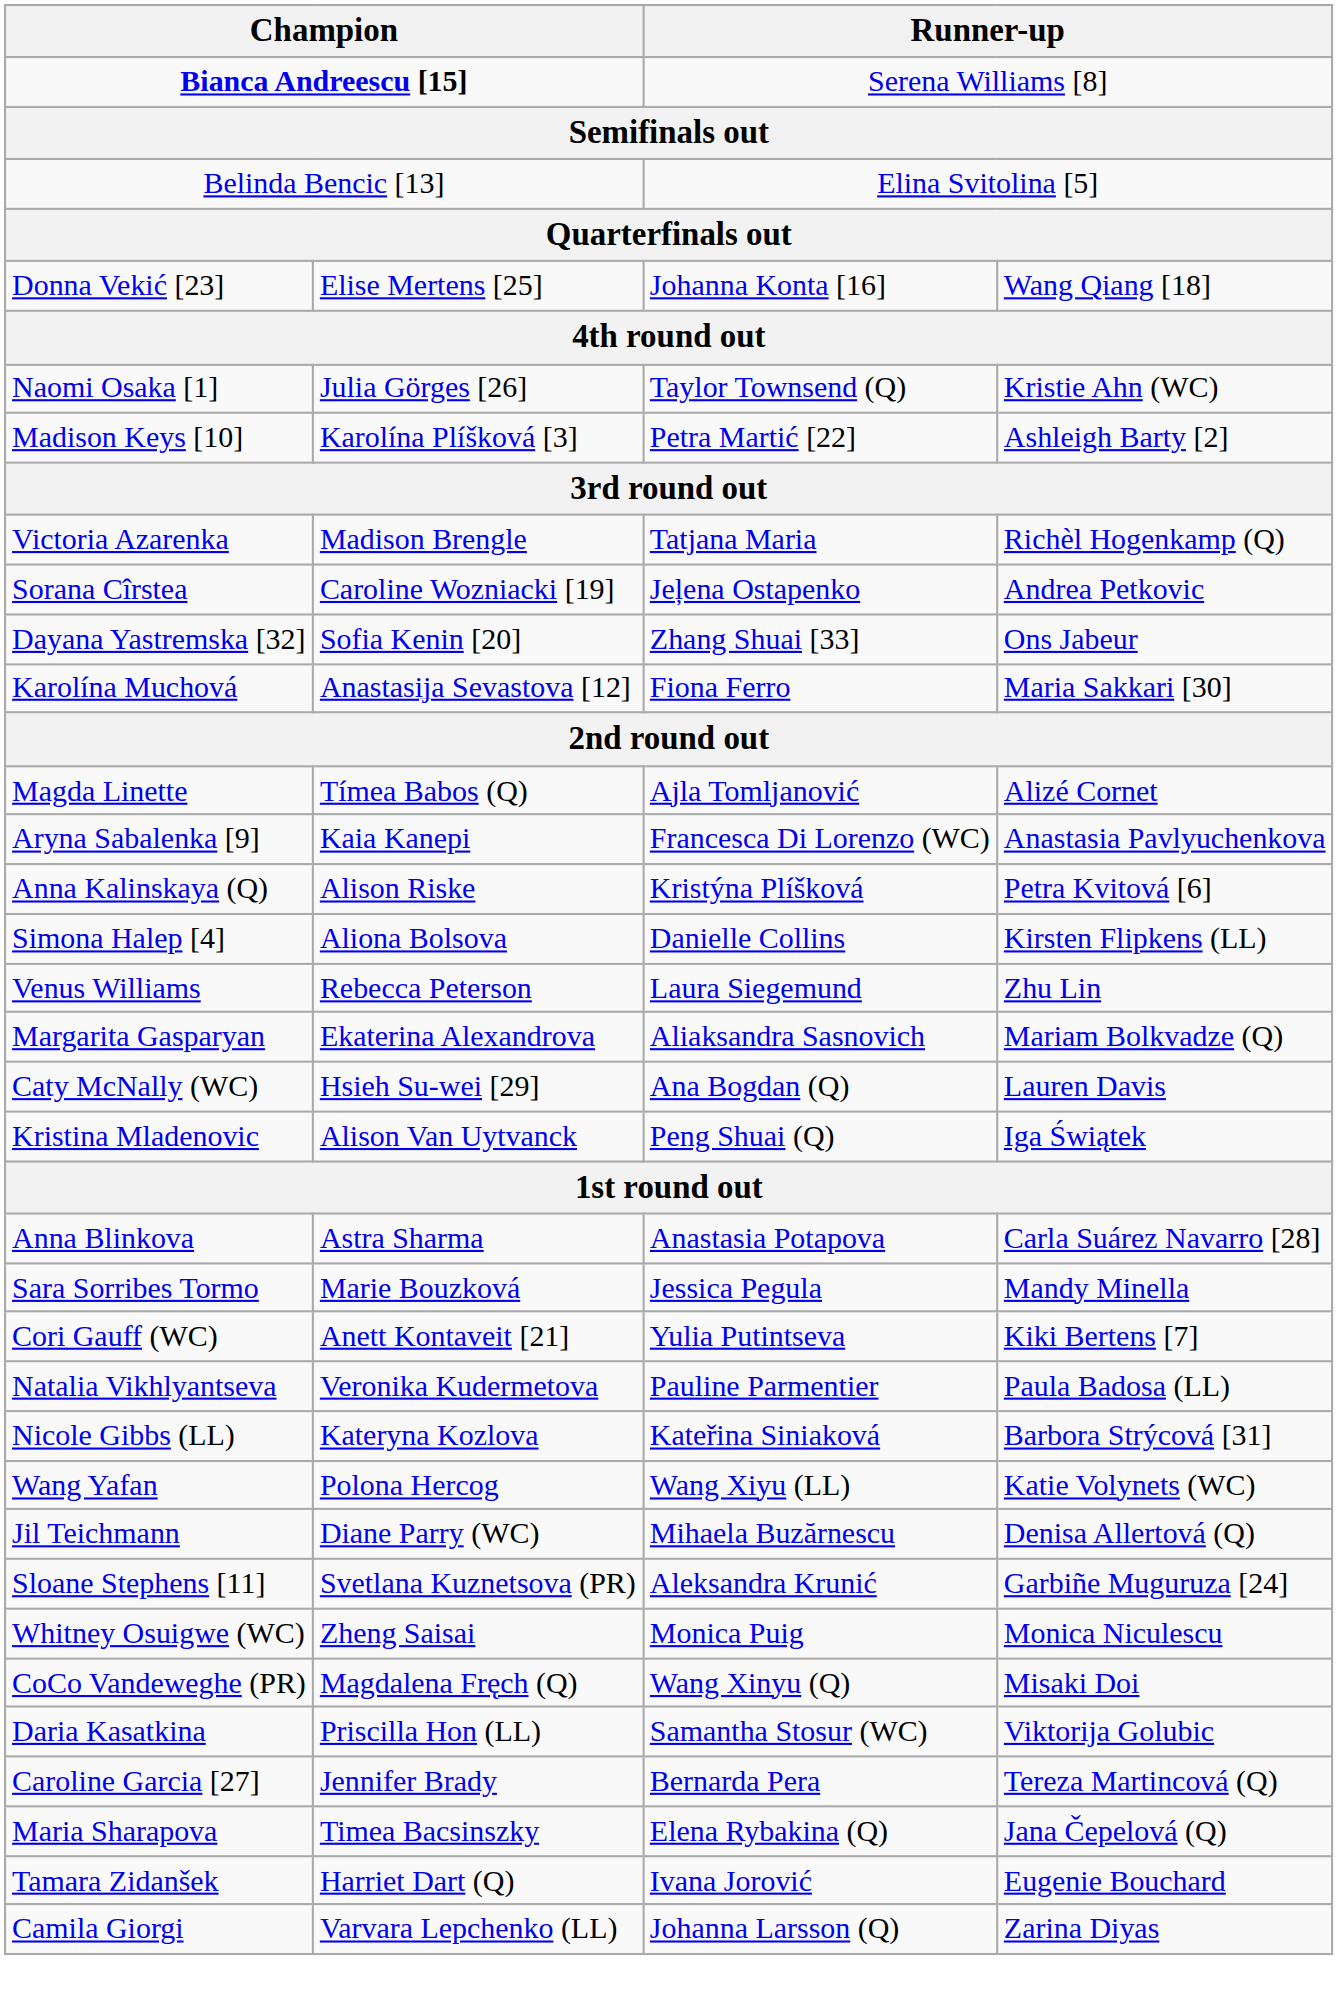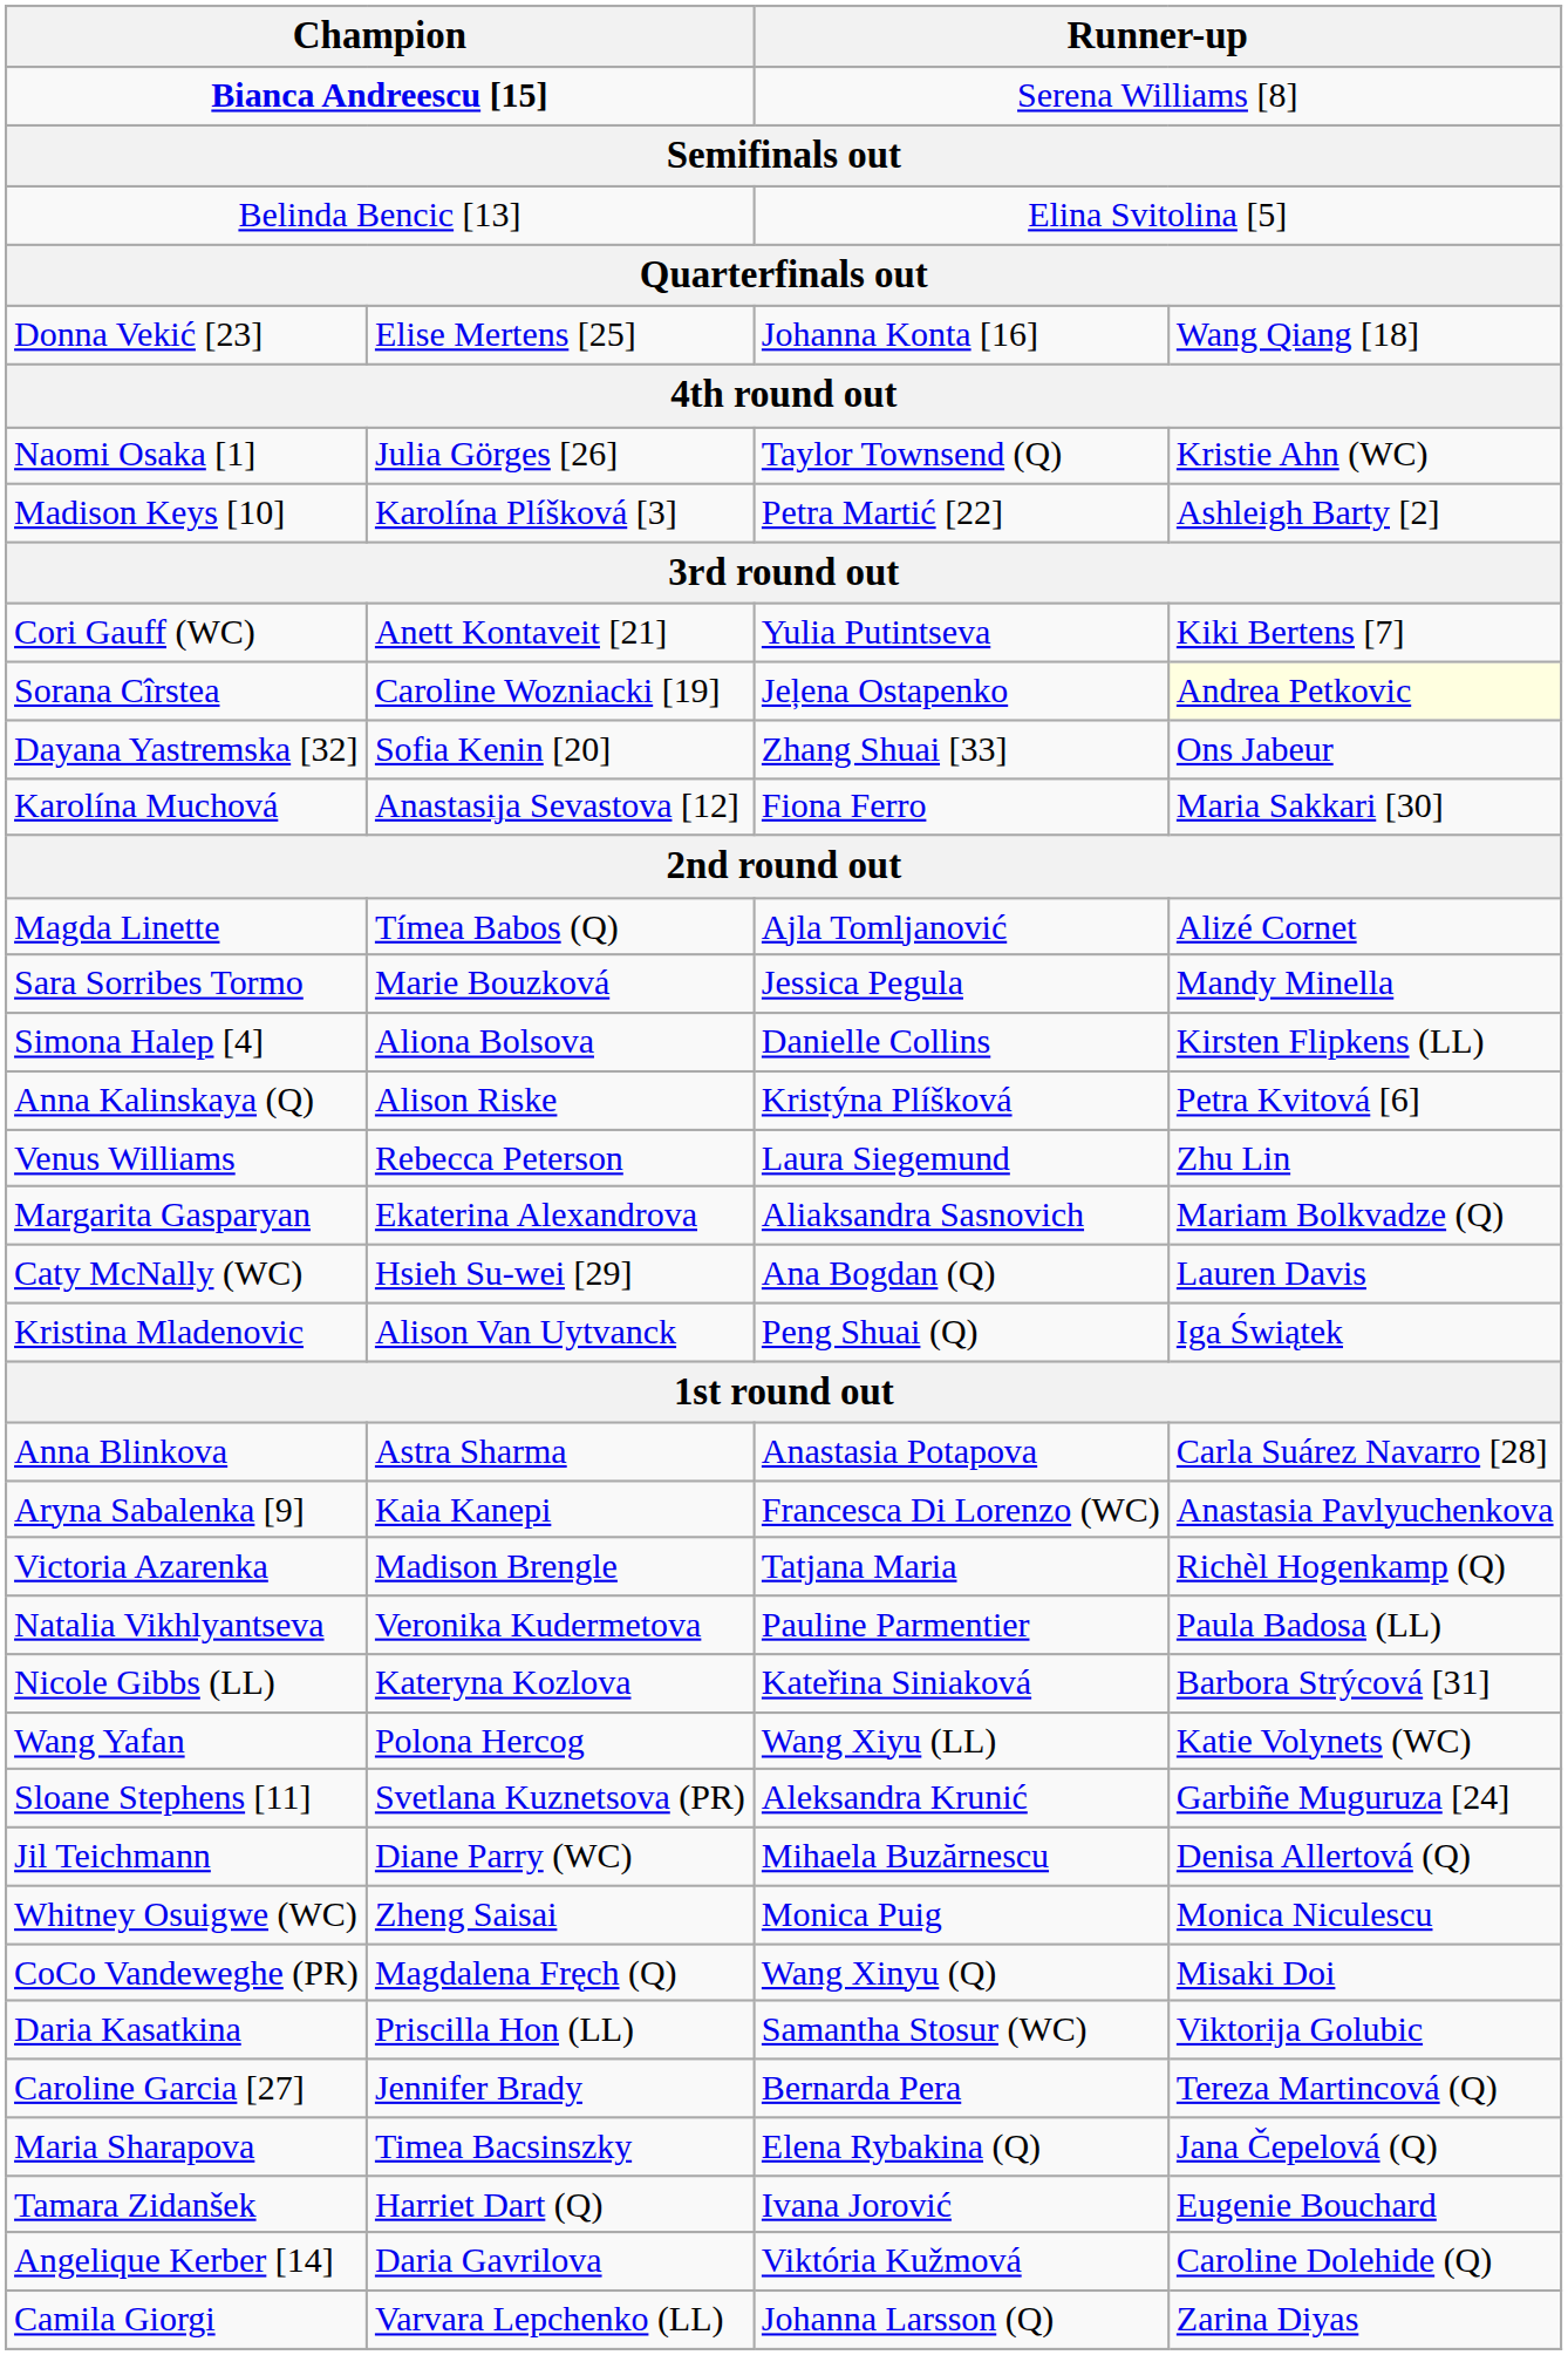rows swapped: Cori Gauff (WC) <-> Victoria Azarenka
Sorana Cîrstea | column 4: no background -> lightyellow background
rows swapped: Aryna Sabalenka [9] <-> Sara Sorribes Tormo
rows swapped: Simona Halep [4] <-> Anna Kalinskaya (Q)
rows swapped: Sloane Stephens [11] <-> Jil Teichmann
+ row: Angelique Kerber [14] | Daria Gavrilova | Viktória Kužmová | Caroline Dolehide (Q)
